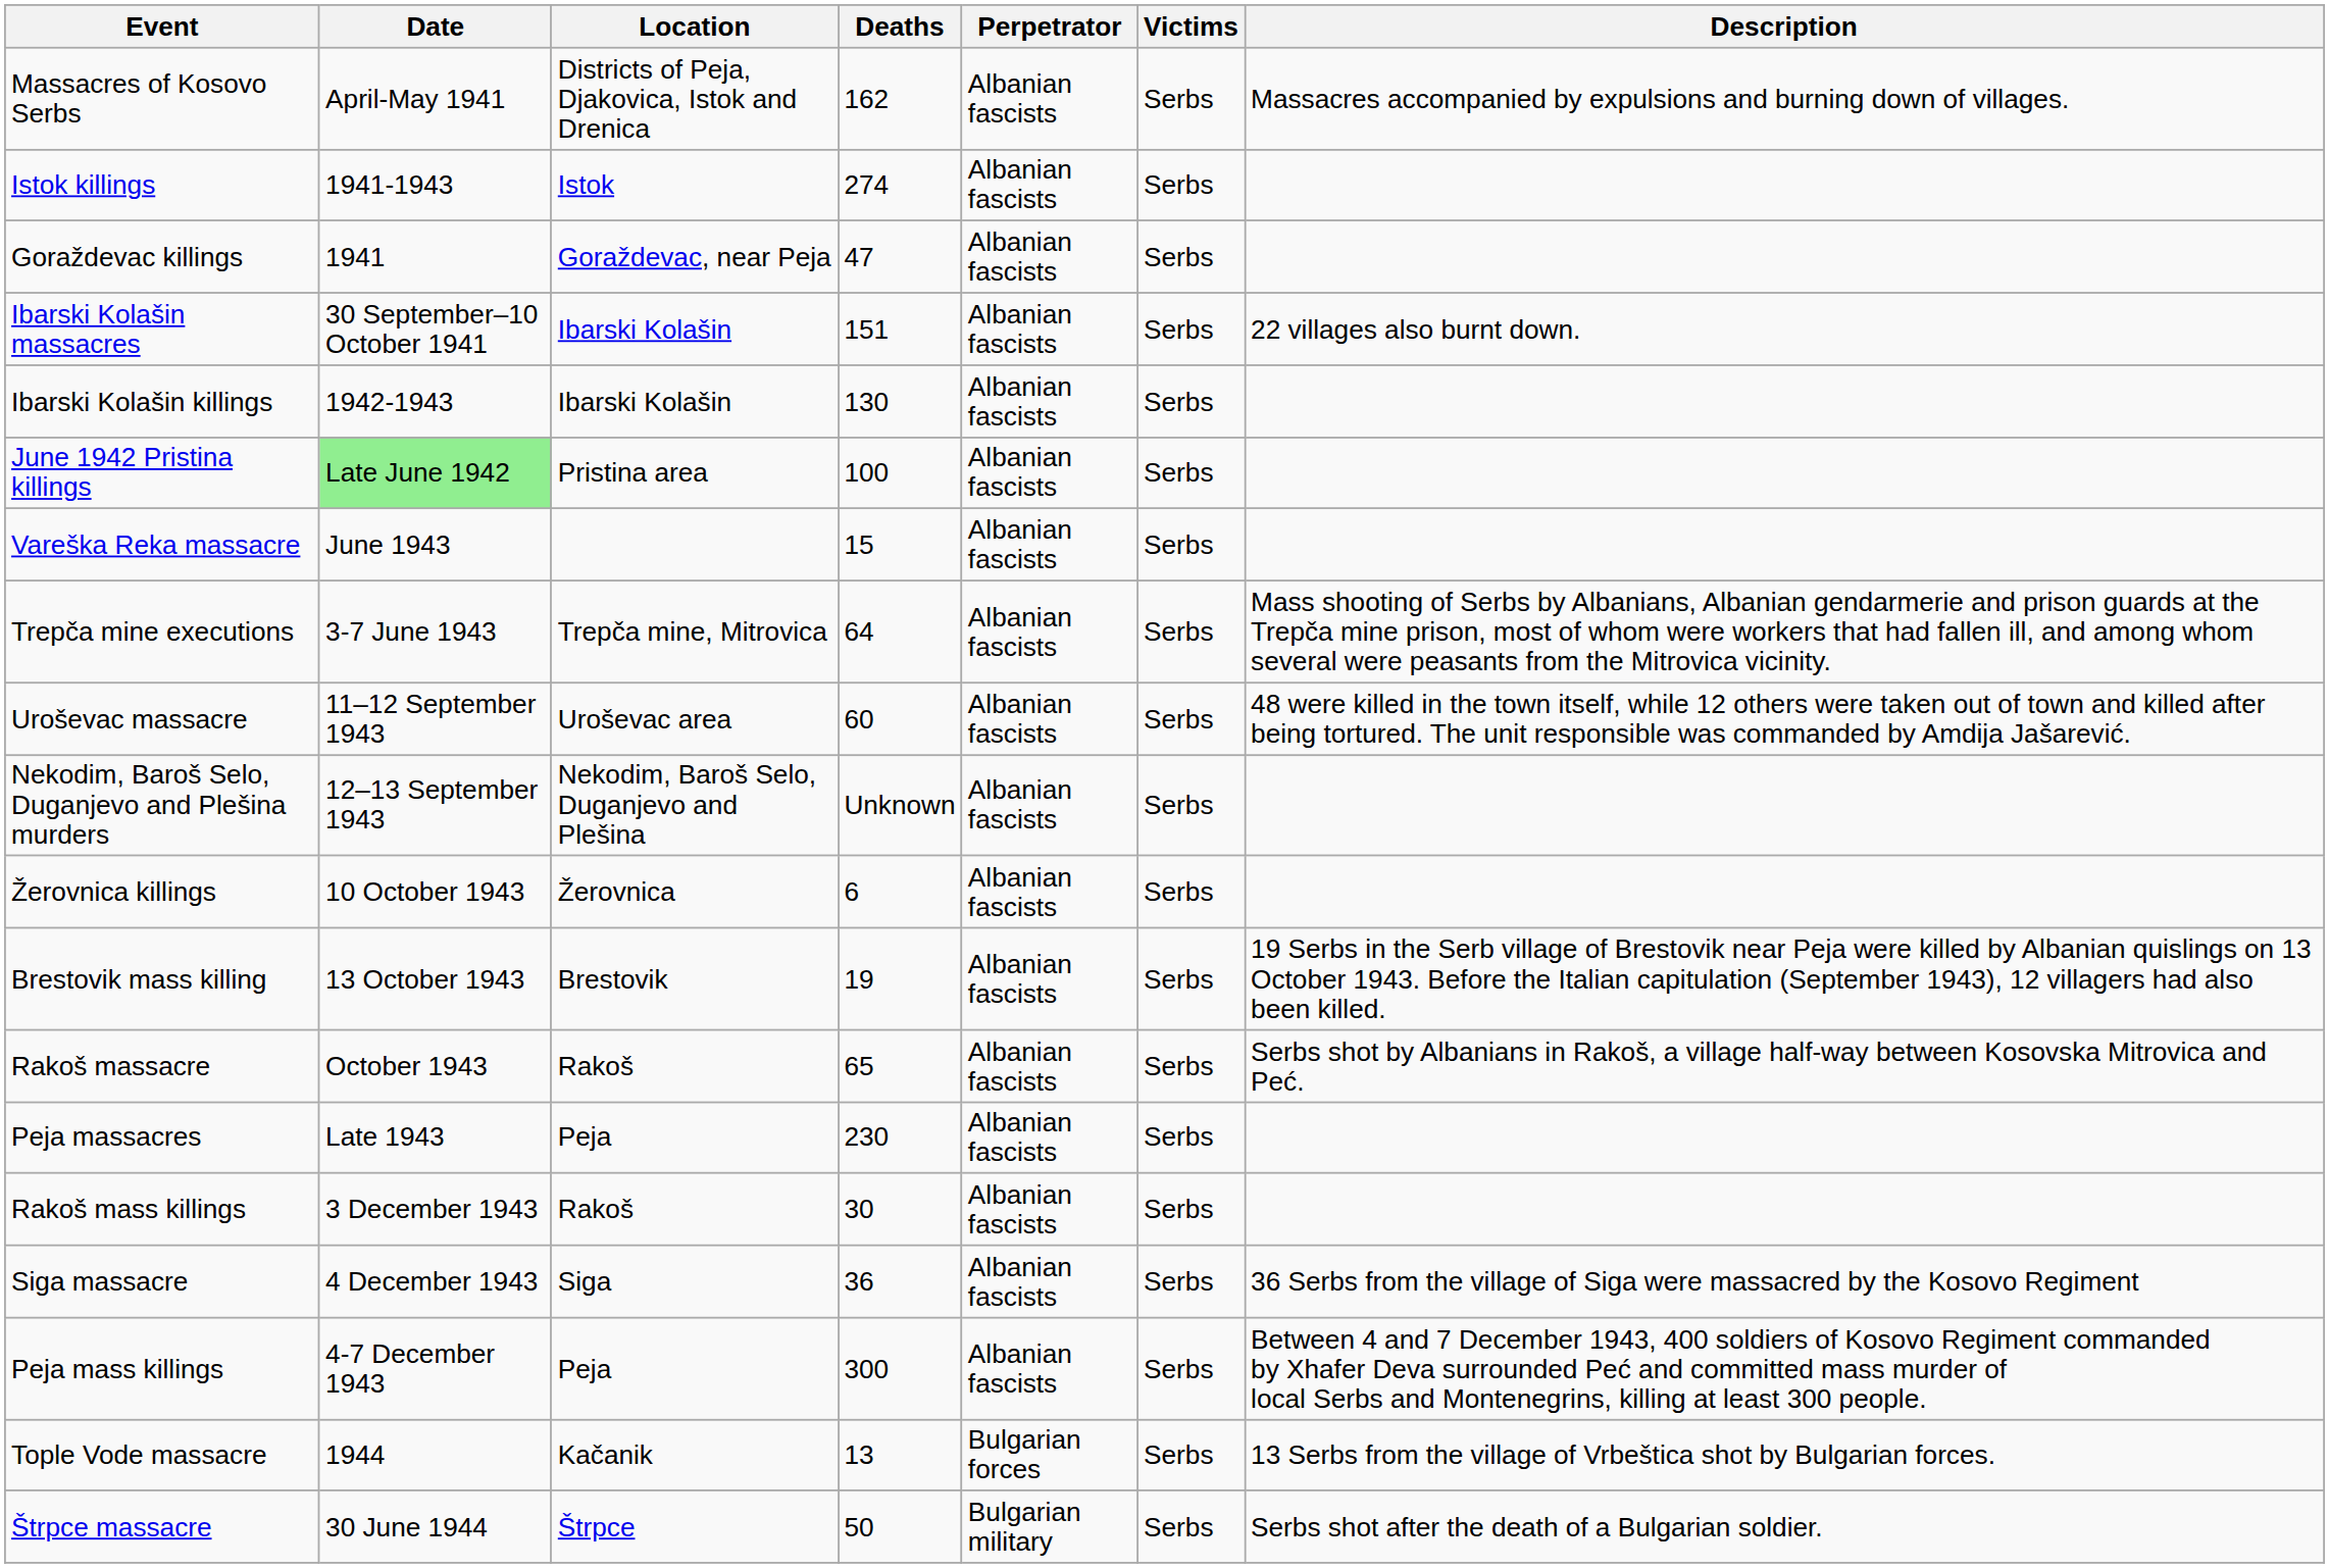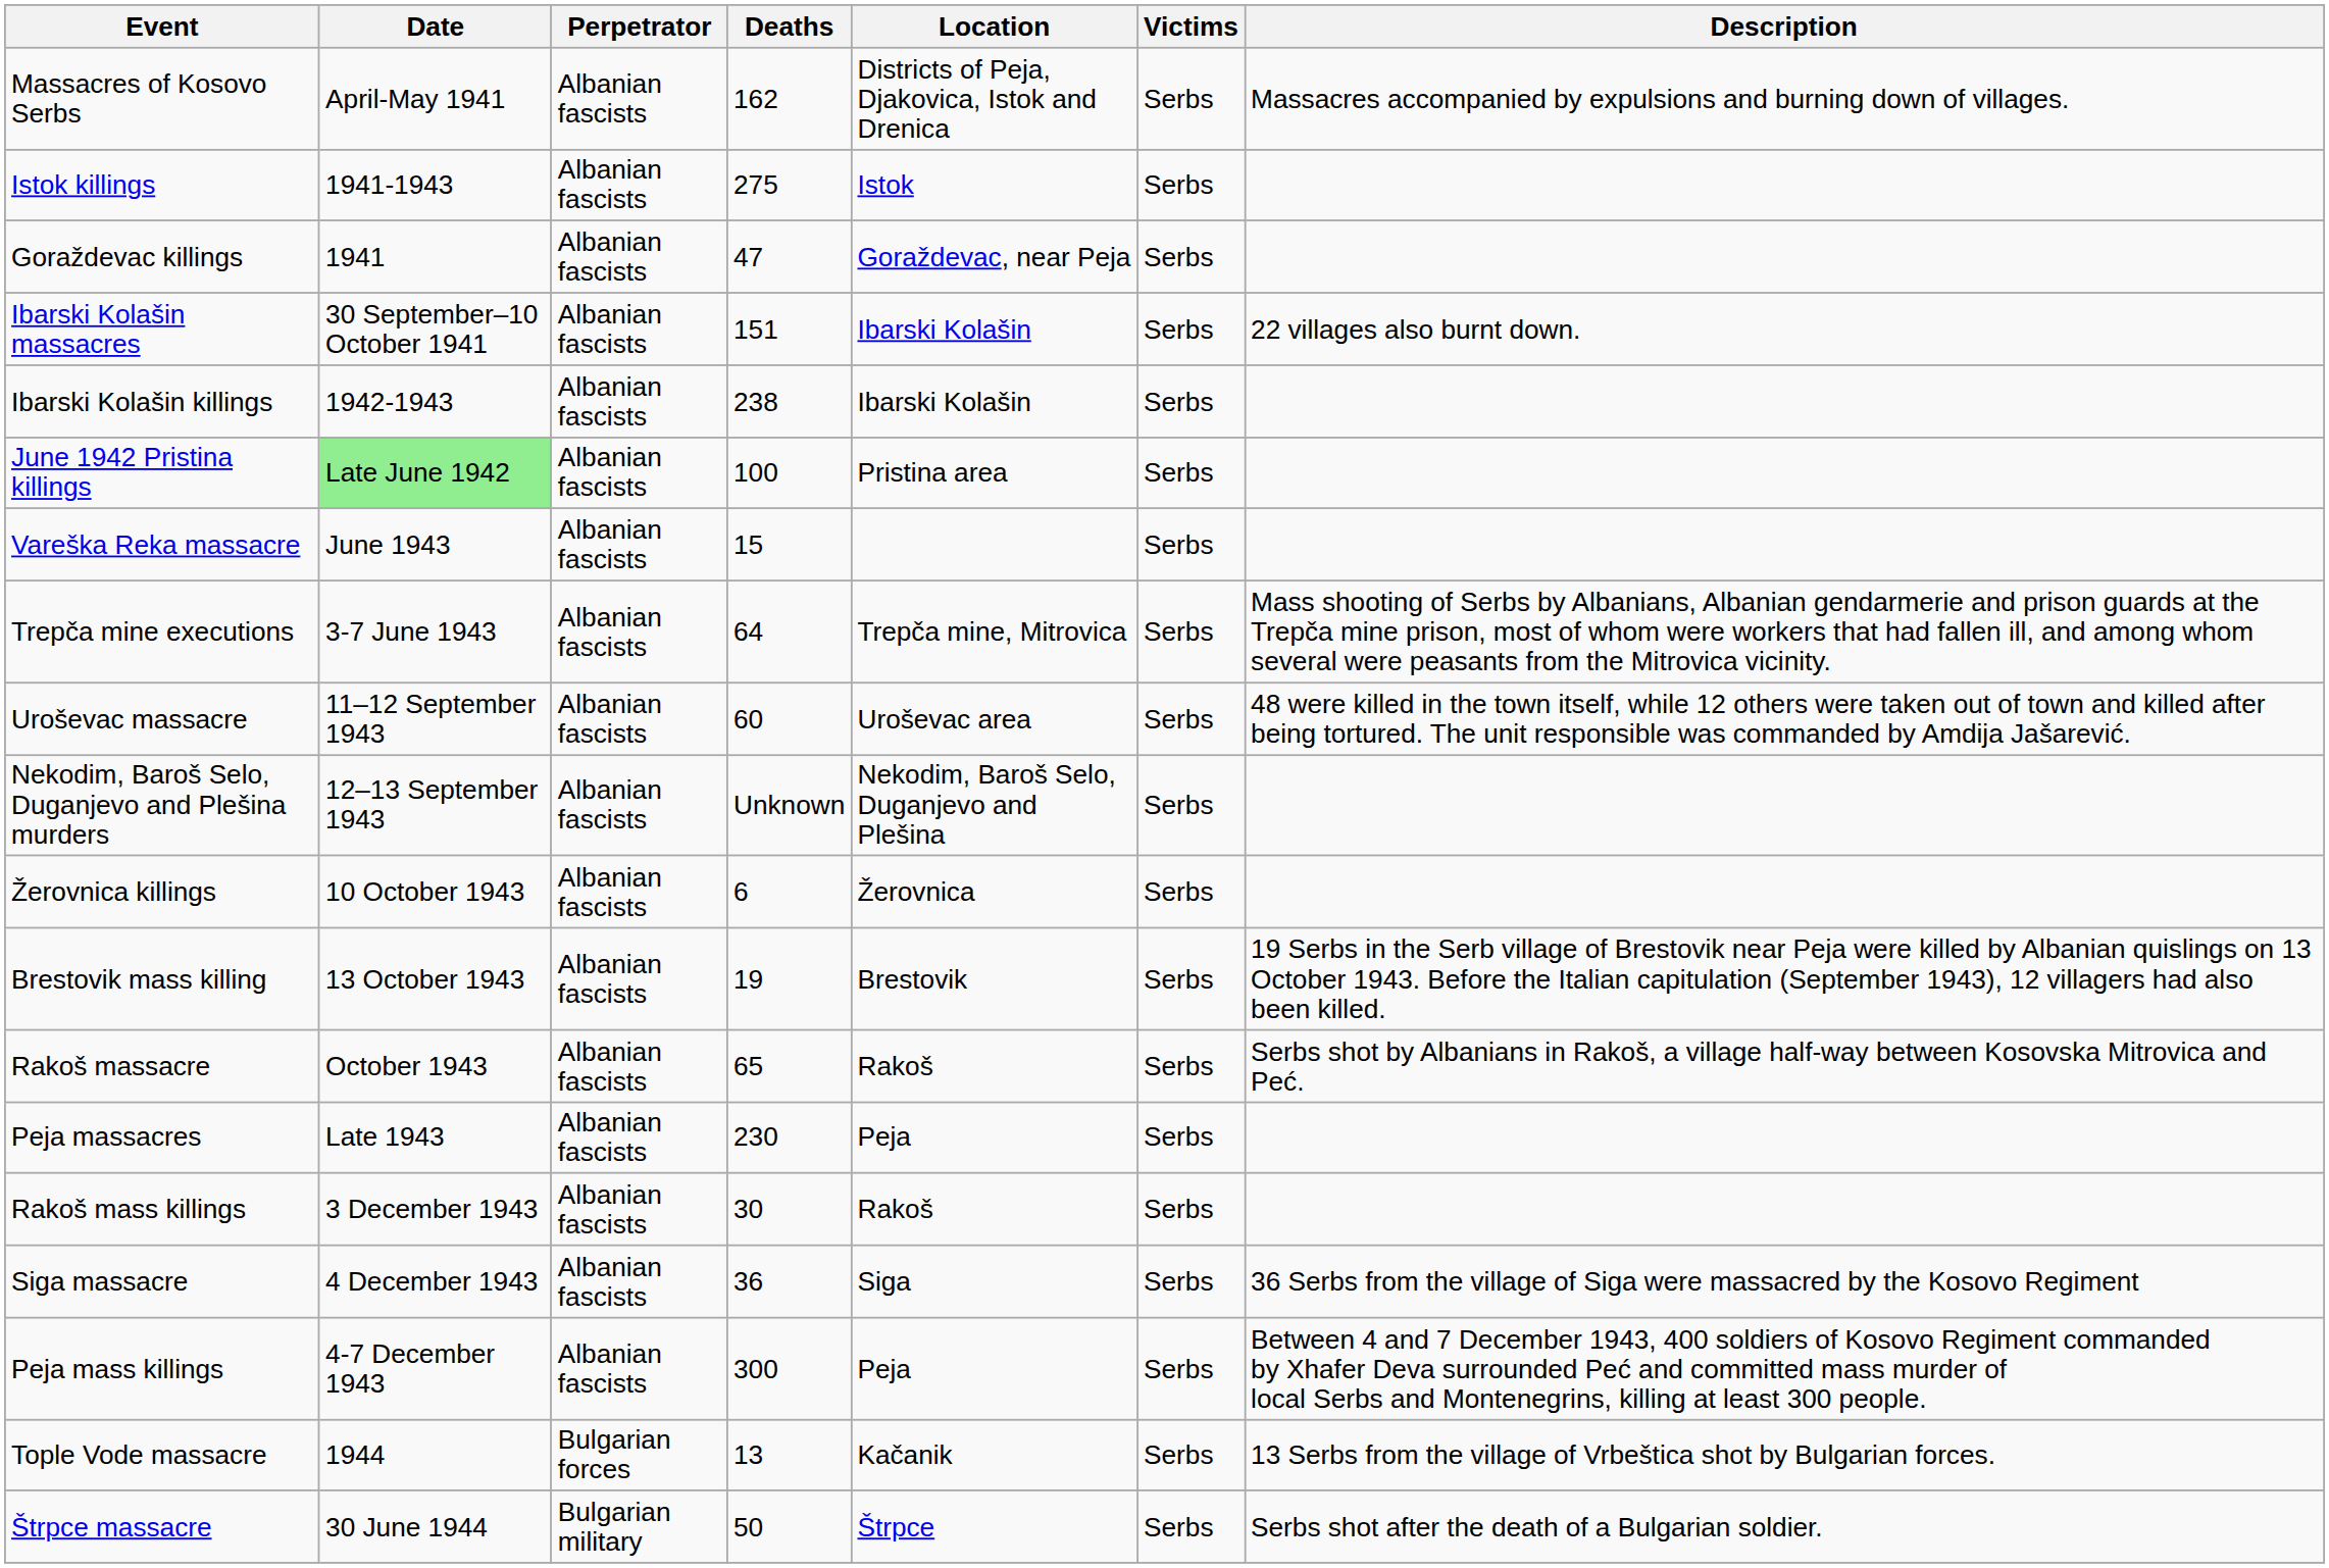columns swapped: Location <-> Perpetrator
Istok killings | Deaths: 274 -> 275
Ibarski Kolašin killings | Deaths: 130 -> 238
